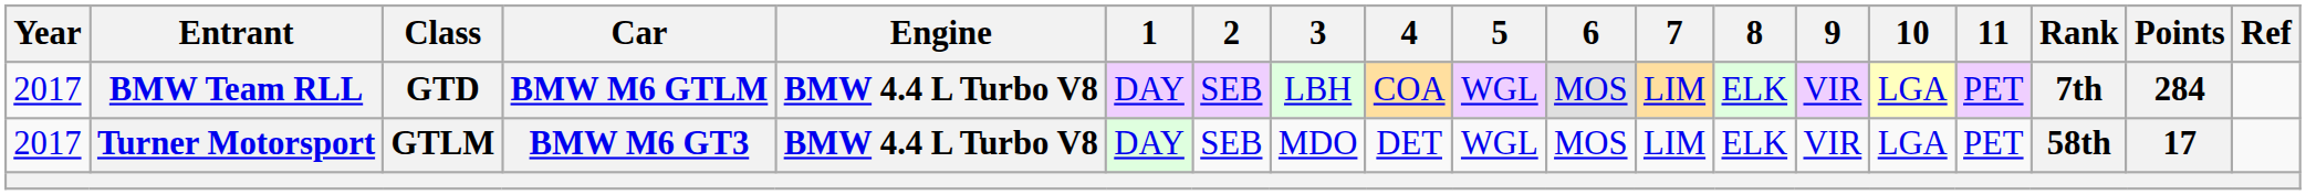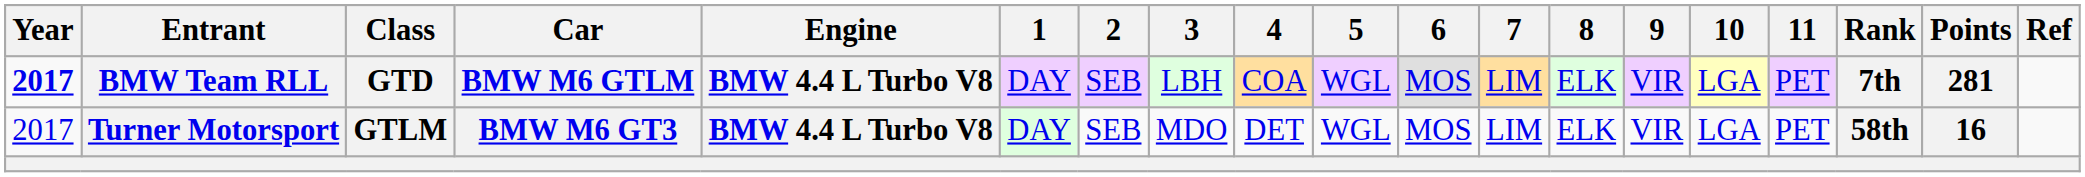BMW Team RLL | Year: normal -> bold
BMW Team RLL | Points: 284 -> 281
Turner Motorsport | Points: 17 -> 16
